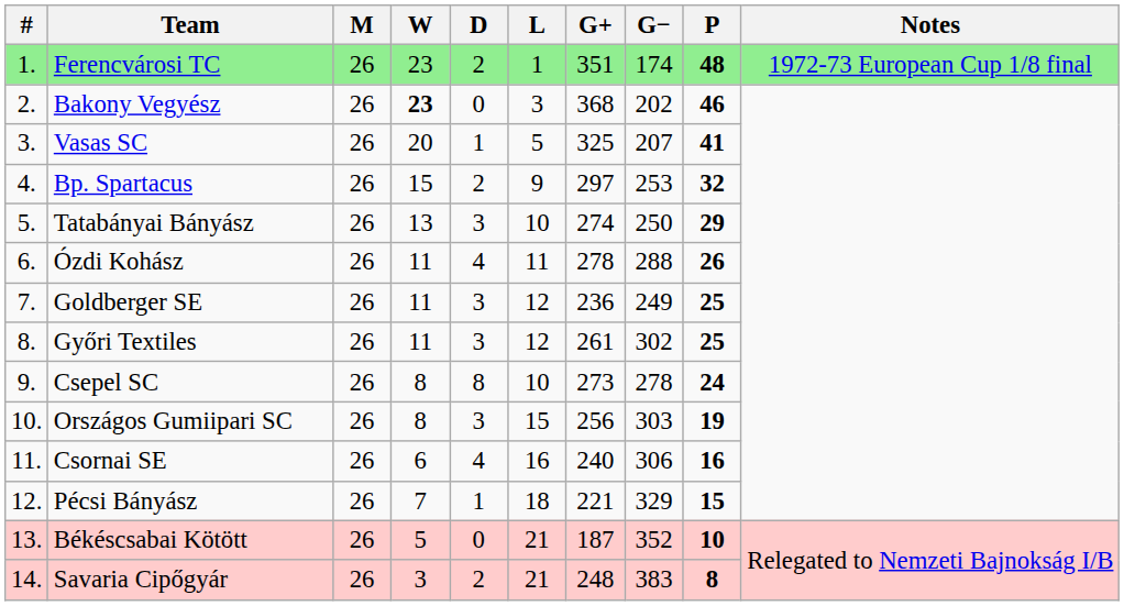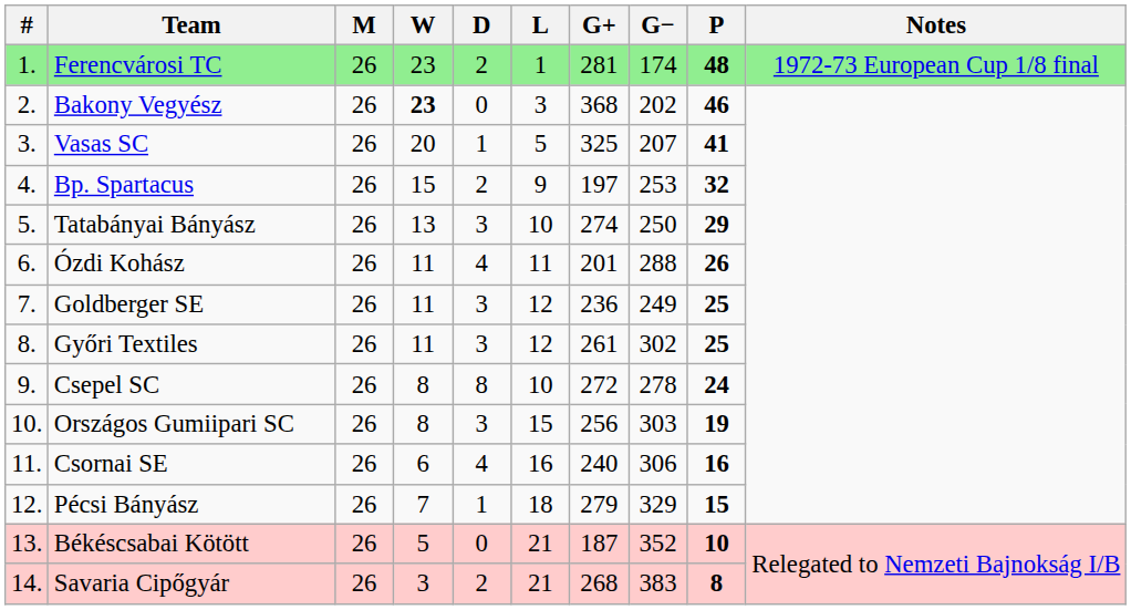Ferencvárosi TC | G+: 351 -> 281
Bp. Spartacus | G+: 297 -> 197
Ózdi Kohász | G+: 278 -> 201
Csepel SC | G+: 273 -> 272
Pécsi Bányász | G+: 221 -> 279
Savaria Cipőgyár | G+: 248 -> 268
